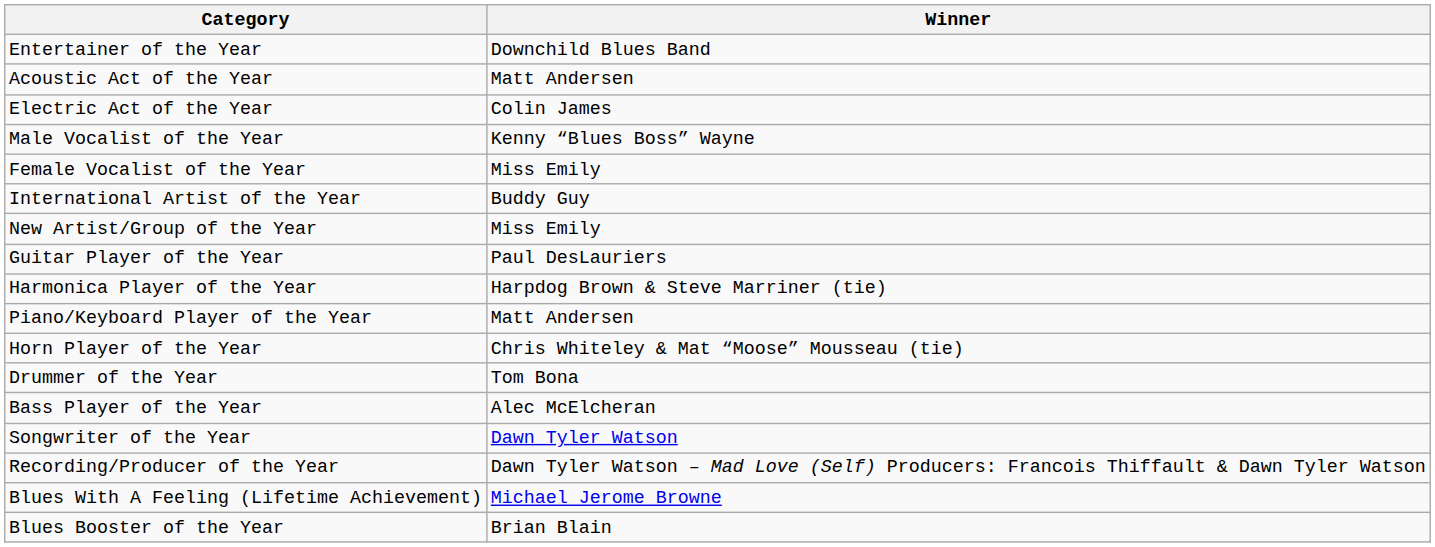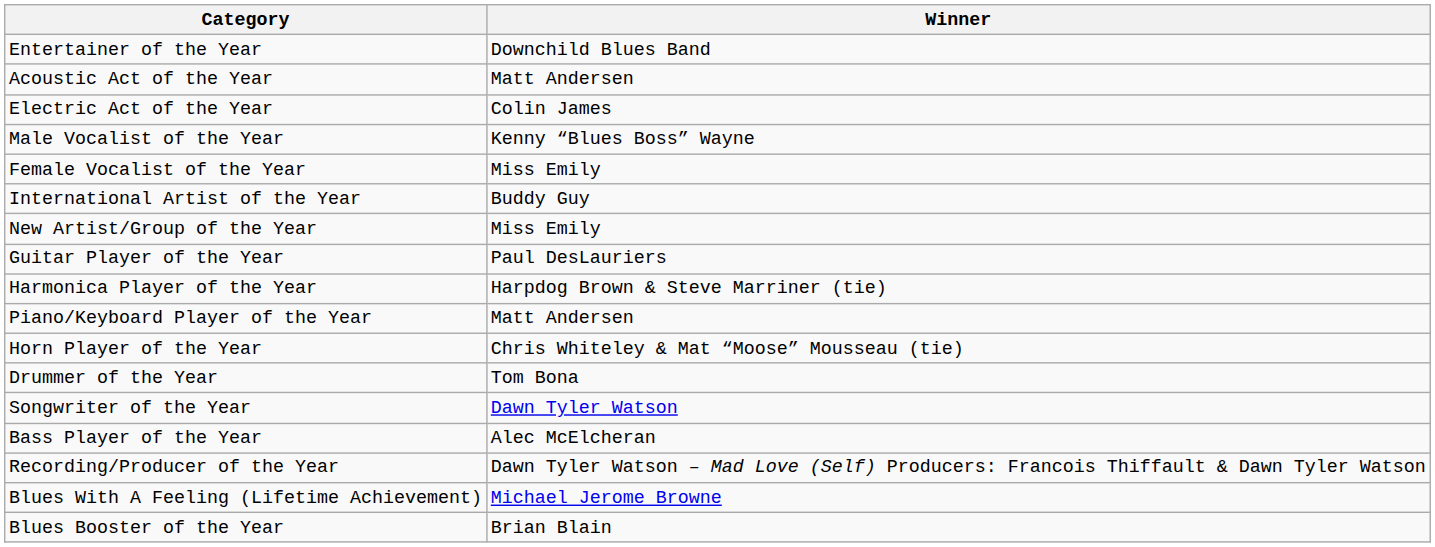rows swapped: Bass Player of the Year <-> Songwriter of the Year
